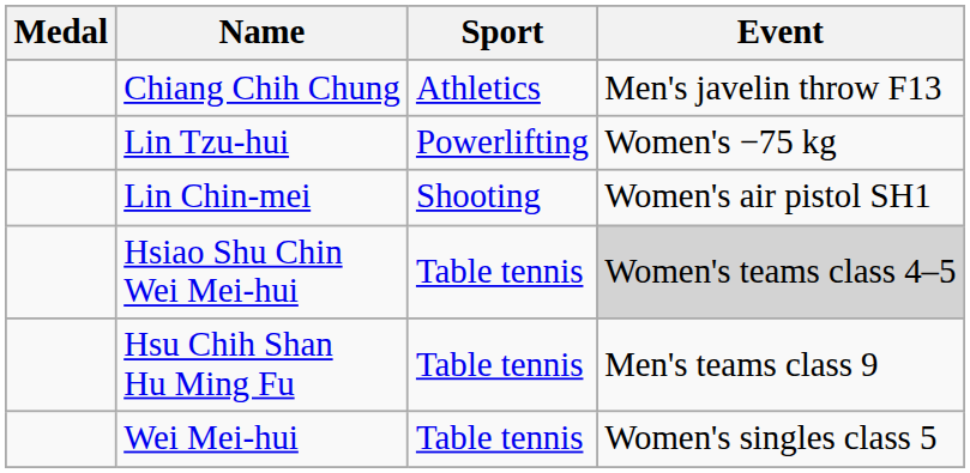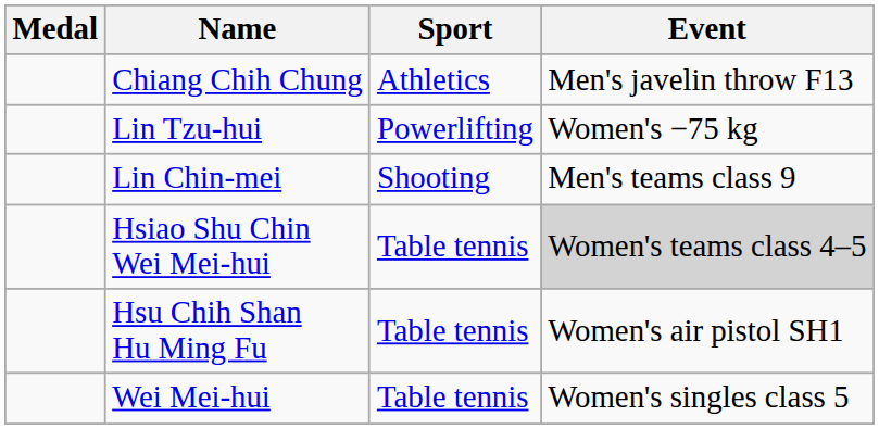Lin Chin-mei | Event: Women's air pistol SH1 -> Men's teams class 9
Hsu Chih Shan Hu Ming Fu | Event: Men's teams class 9 -> Women's air pistol SH1
